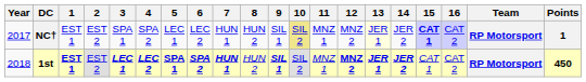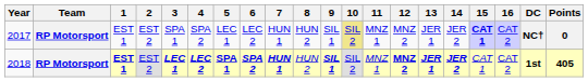columns swapped: Team <-> DC
2017 | 13: lightyellow background -> no background
2017 | Points: 1 -> 0
2018 | Points: 450 -> 405
